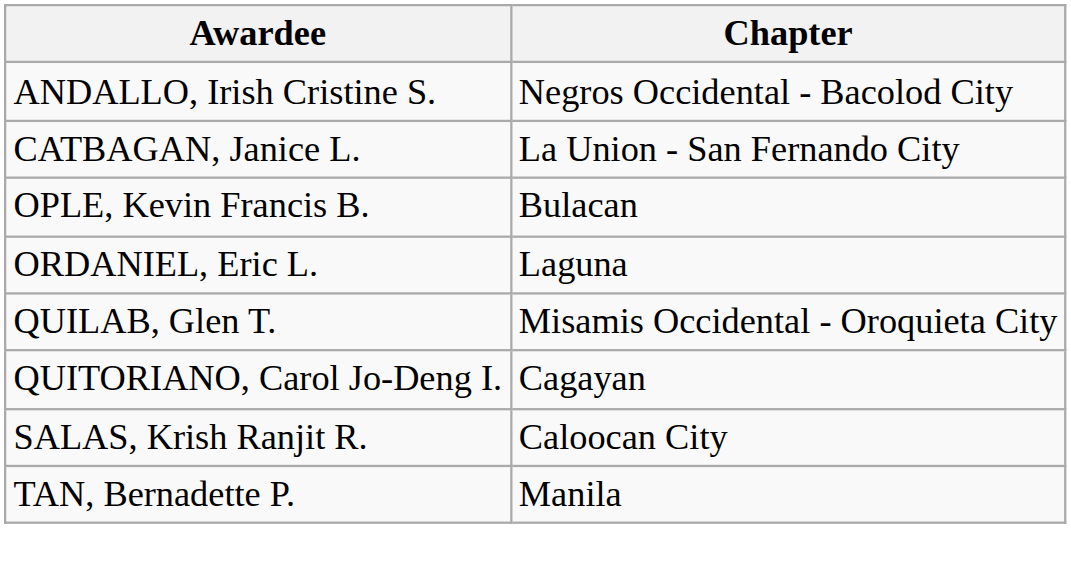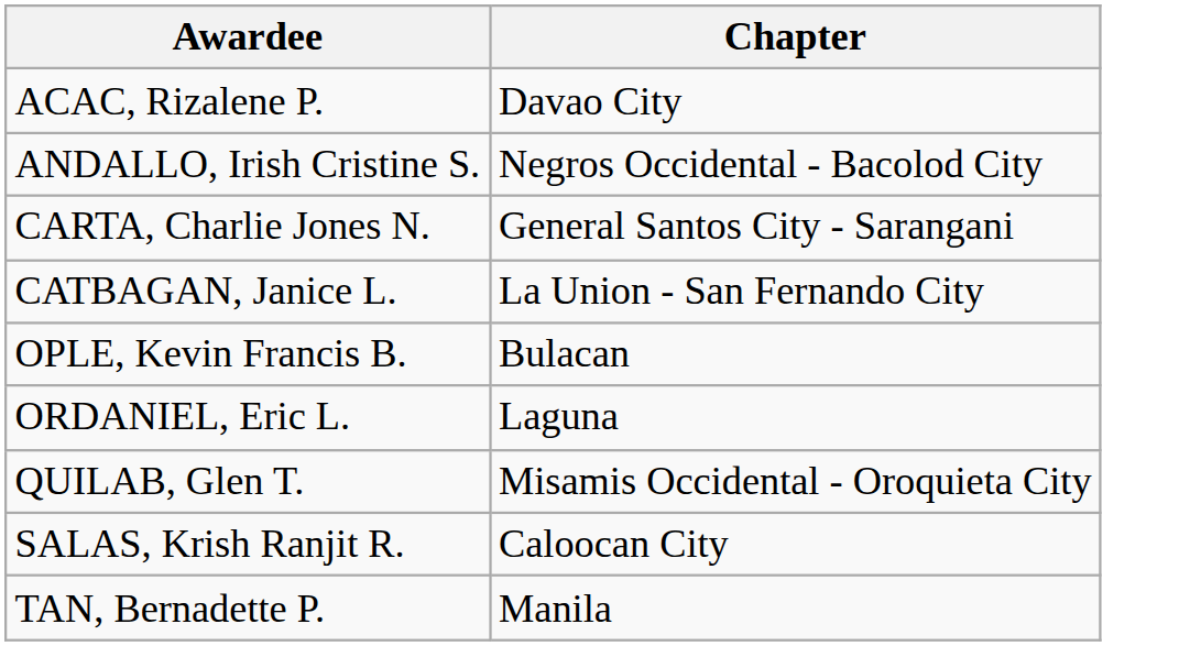+ row: ACAC, Rizalene P. | Davao City
+ row: CARTA, Charlie Jones N. | General Santos City - Sarangani
- row: QUITORIANO, Carol Jo-Deng I. | Cagayan
